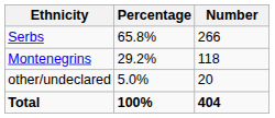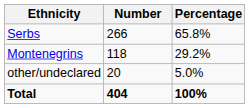columns swapped: Number <-> Percentage
